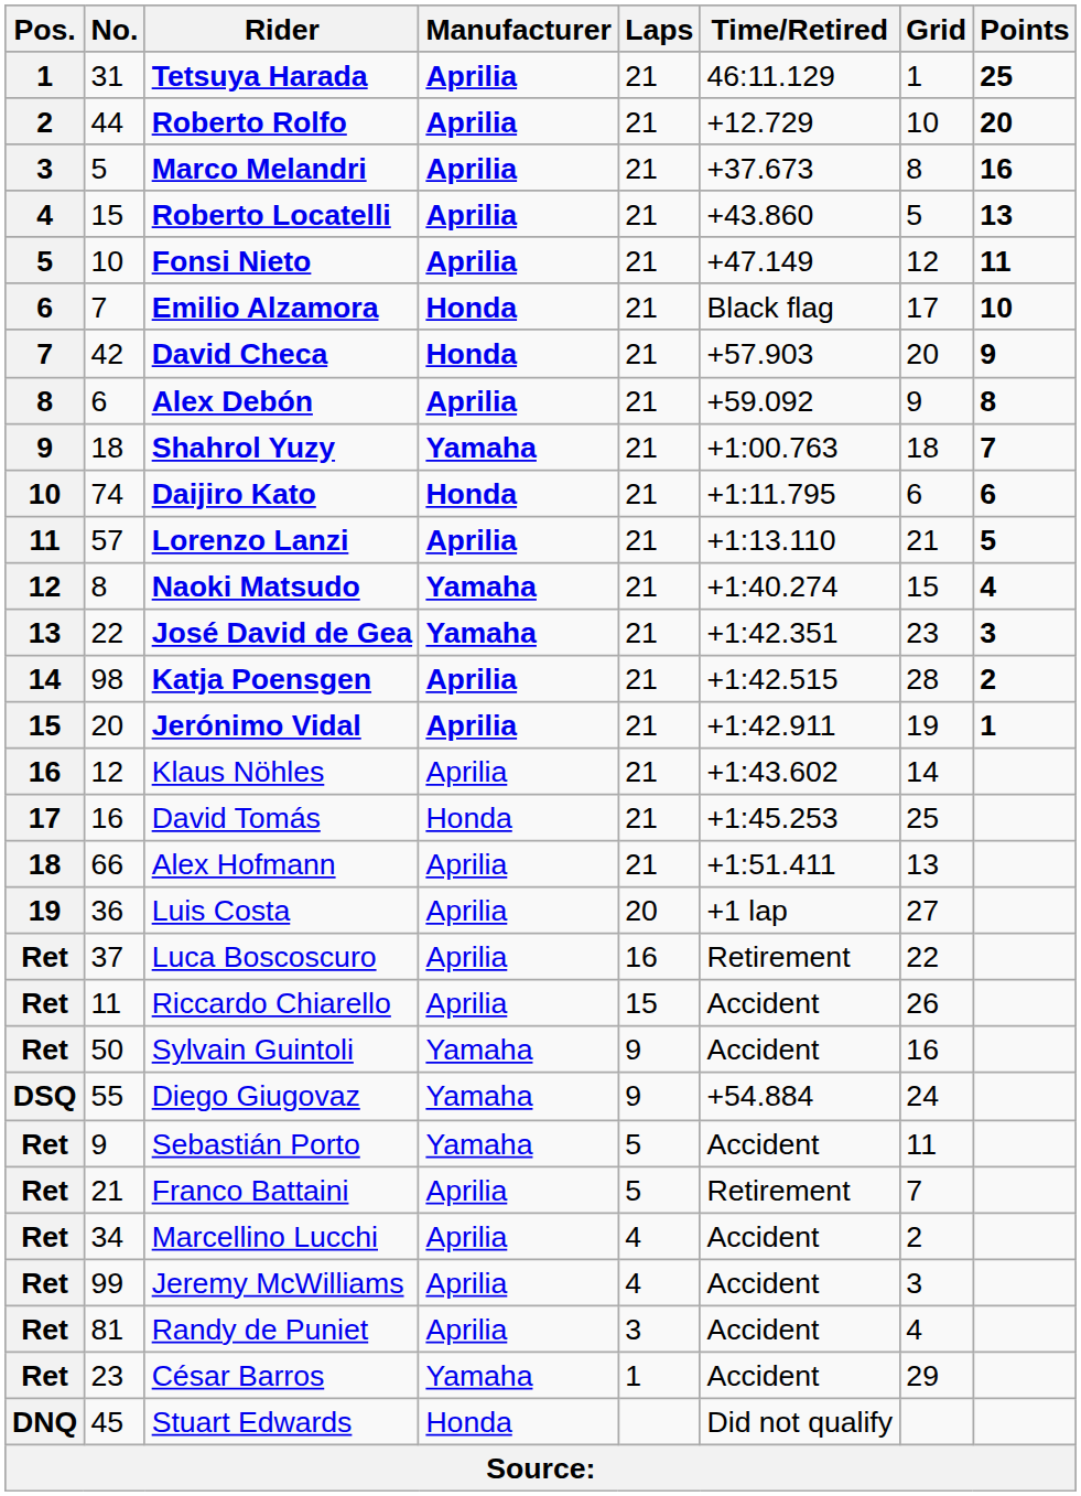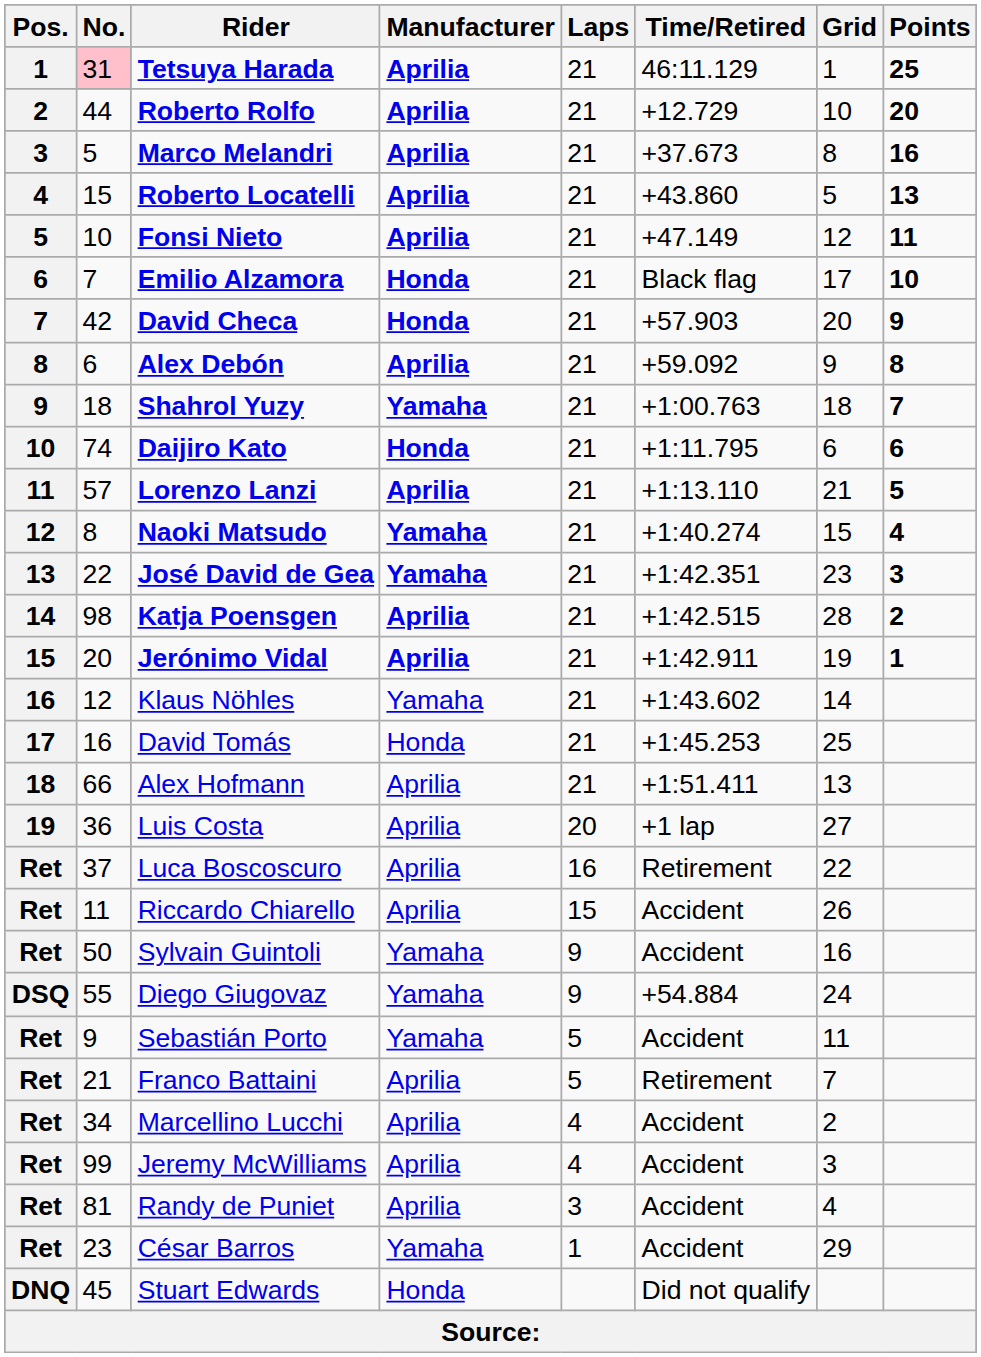Tetsuya Harada | No.: no background -> pink background
Klaus Nöhles | Manufacturer: Aprilia -> Yamaha
